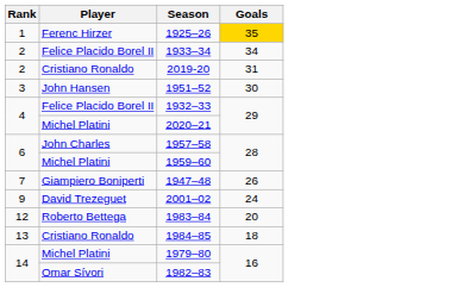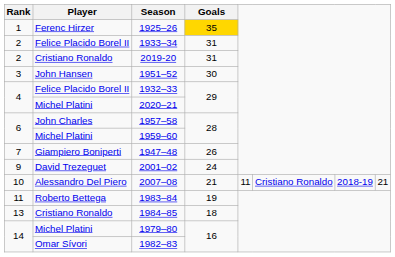1933–34 | Goals: 34 -> 31
+ row: 10 | Alessandro Del Piero | 2007–08 | 21 | 11 | Cristiano Ronaldo | 2018-19 | 21
1983–84 | Rank: 12 -> 11
1983–84 | Goals: 20 -> 19
